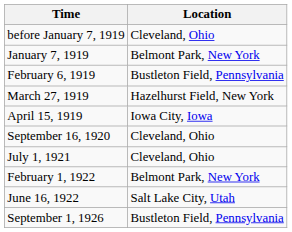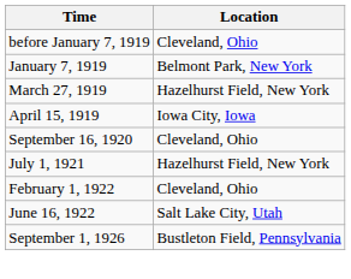- row: February 6, 1919 | Bustleton Field, Pennsylvania
July 1, 1921 | Location: Cleveland, Ohio -> Hazelhurst Field, New York
February 1, 1922 | Location: Belmont Park, New York -> Cleveland, Ohio
